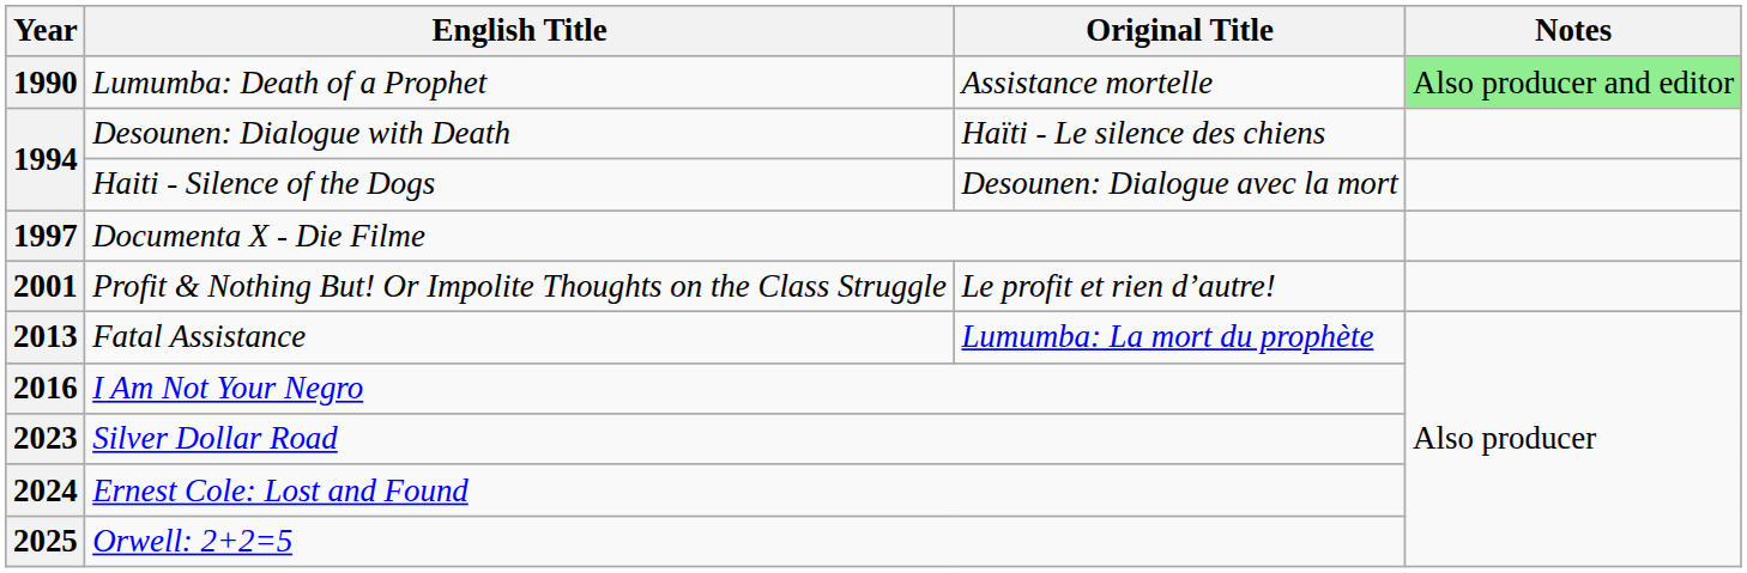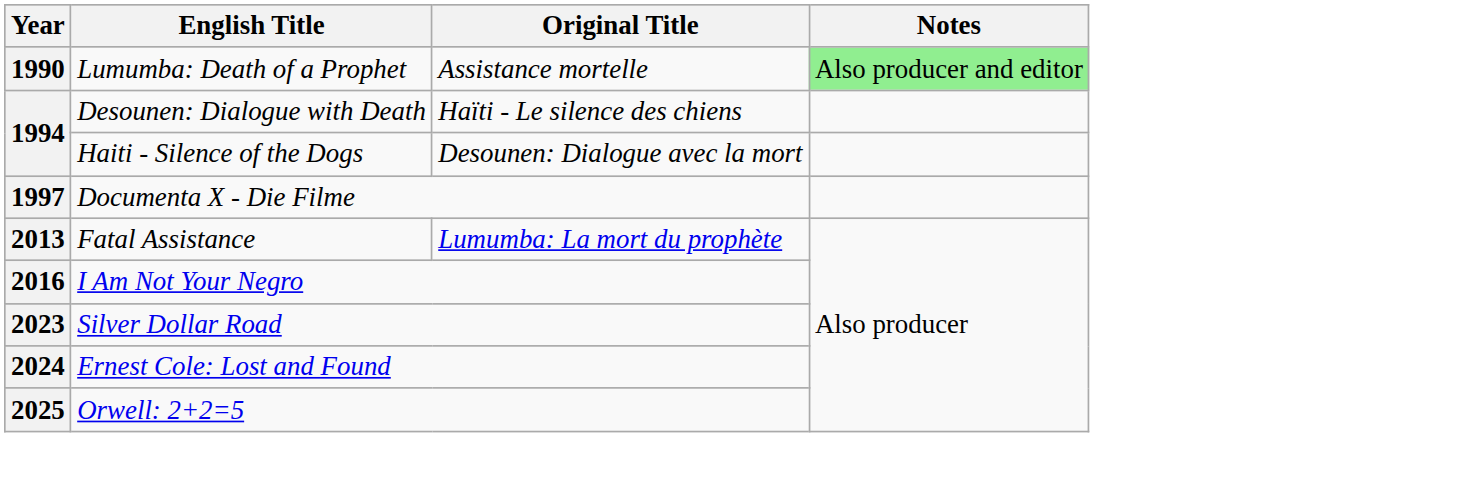- row: 2001 | Profit & Nothing But! Or Impolite Thoughts on the Class Struggle | Le profit et rien d’autre!
